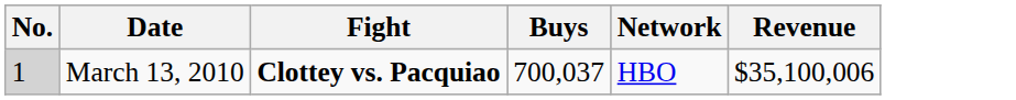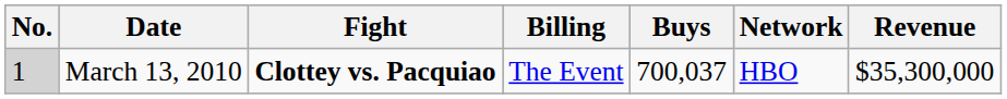+ column: Billing | The Event
March 13, 2010 | Revenue: $35,100,006 -> $35,300,000
